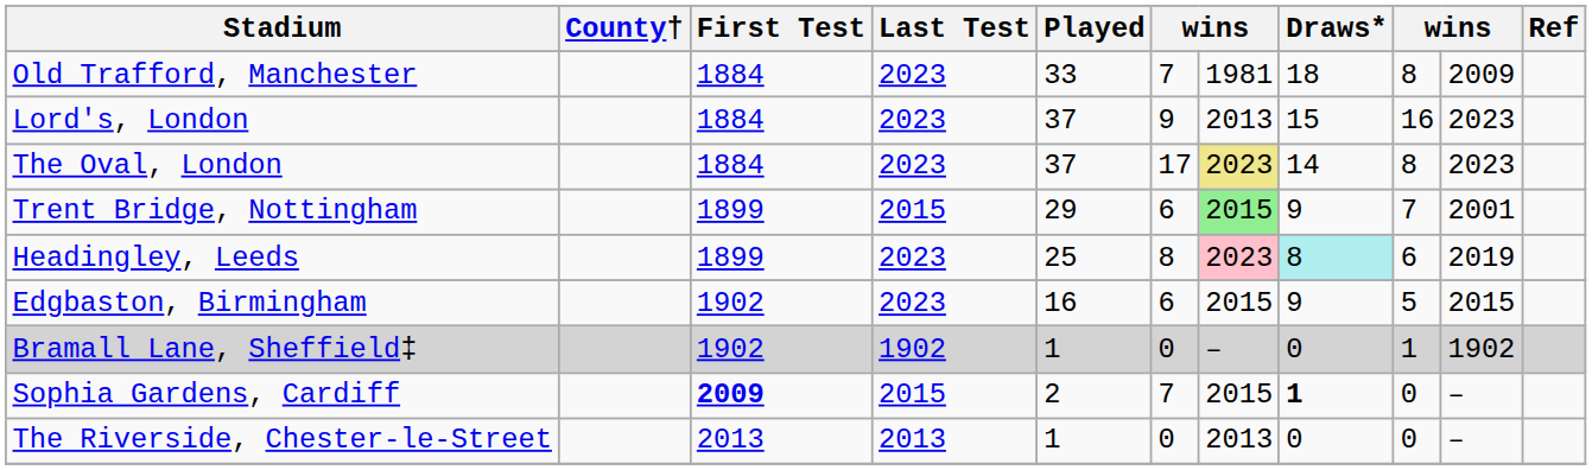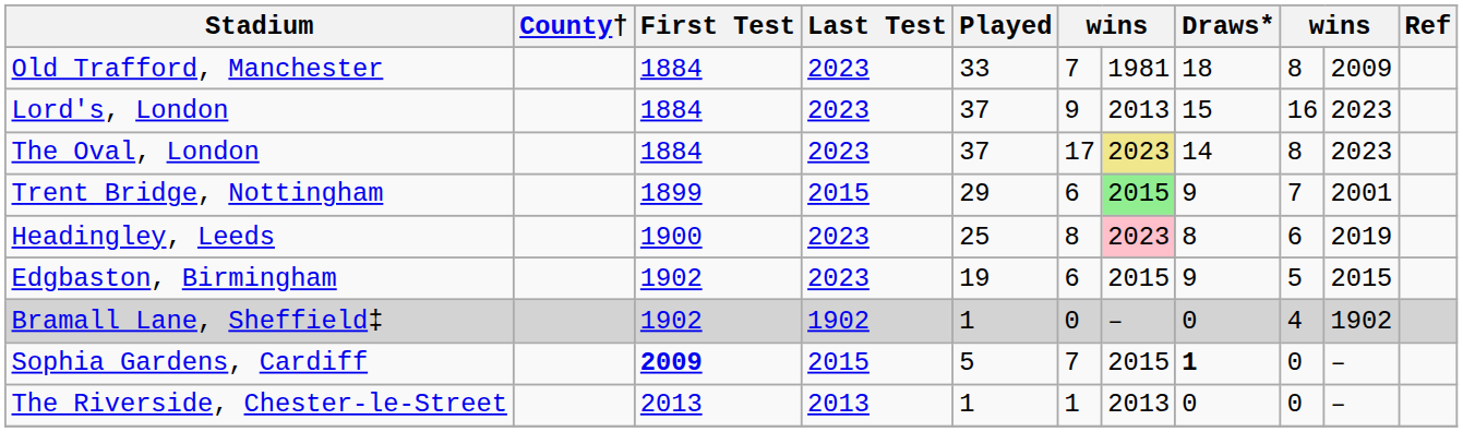Headingley, Leeds | First Test: 1899 -> 1900
Headingley, Leeds | Draws*: paleturquoise background -> no background
Edgbaston, Birmingham | Played: 16 -> 19
Bramall Lane, Sheffield‡ | column 9: 1 -> 4
Sophia Gardens, Cardiff | Played: 2 -> 5
The Riverside, Chester-le-Street | column 6: 0 -> 1
